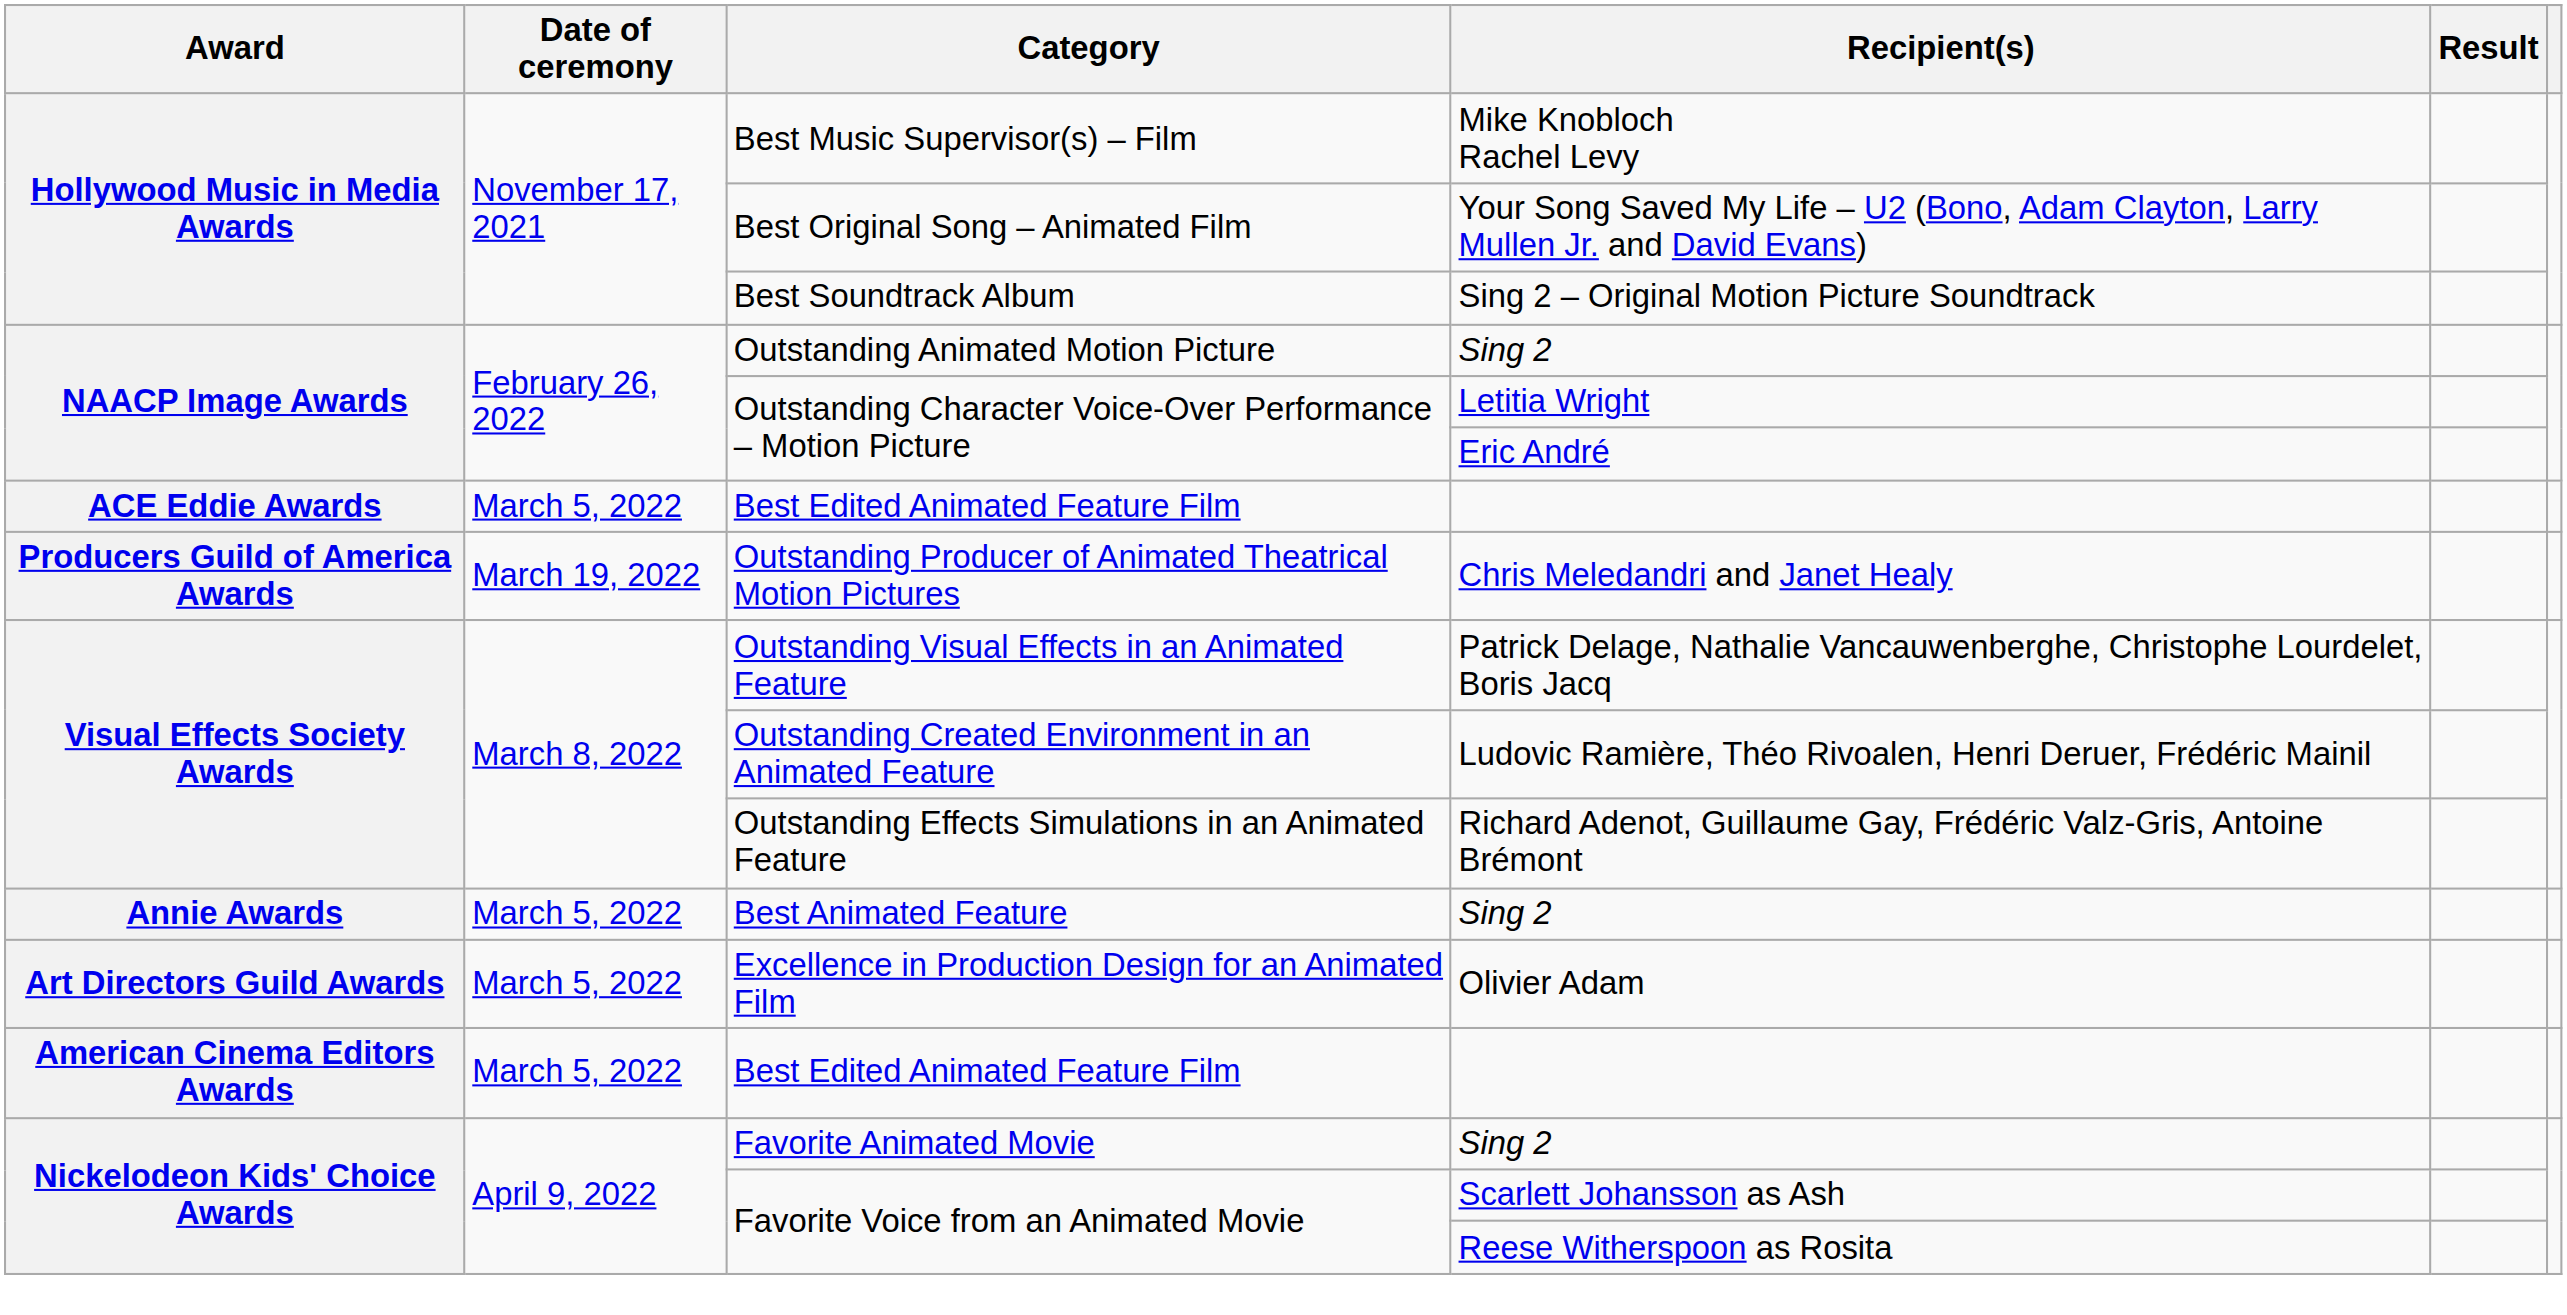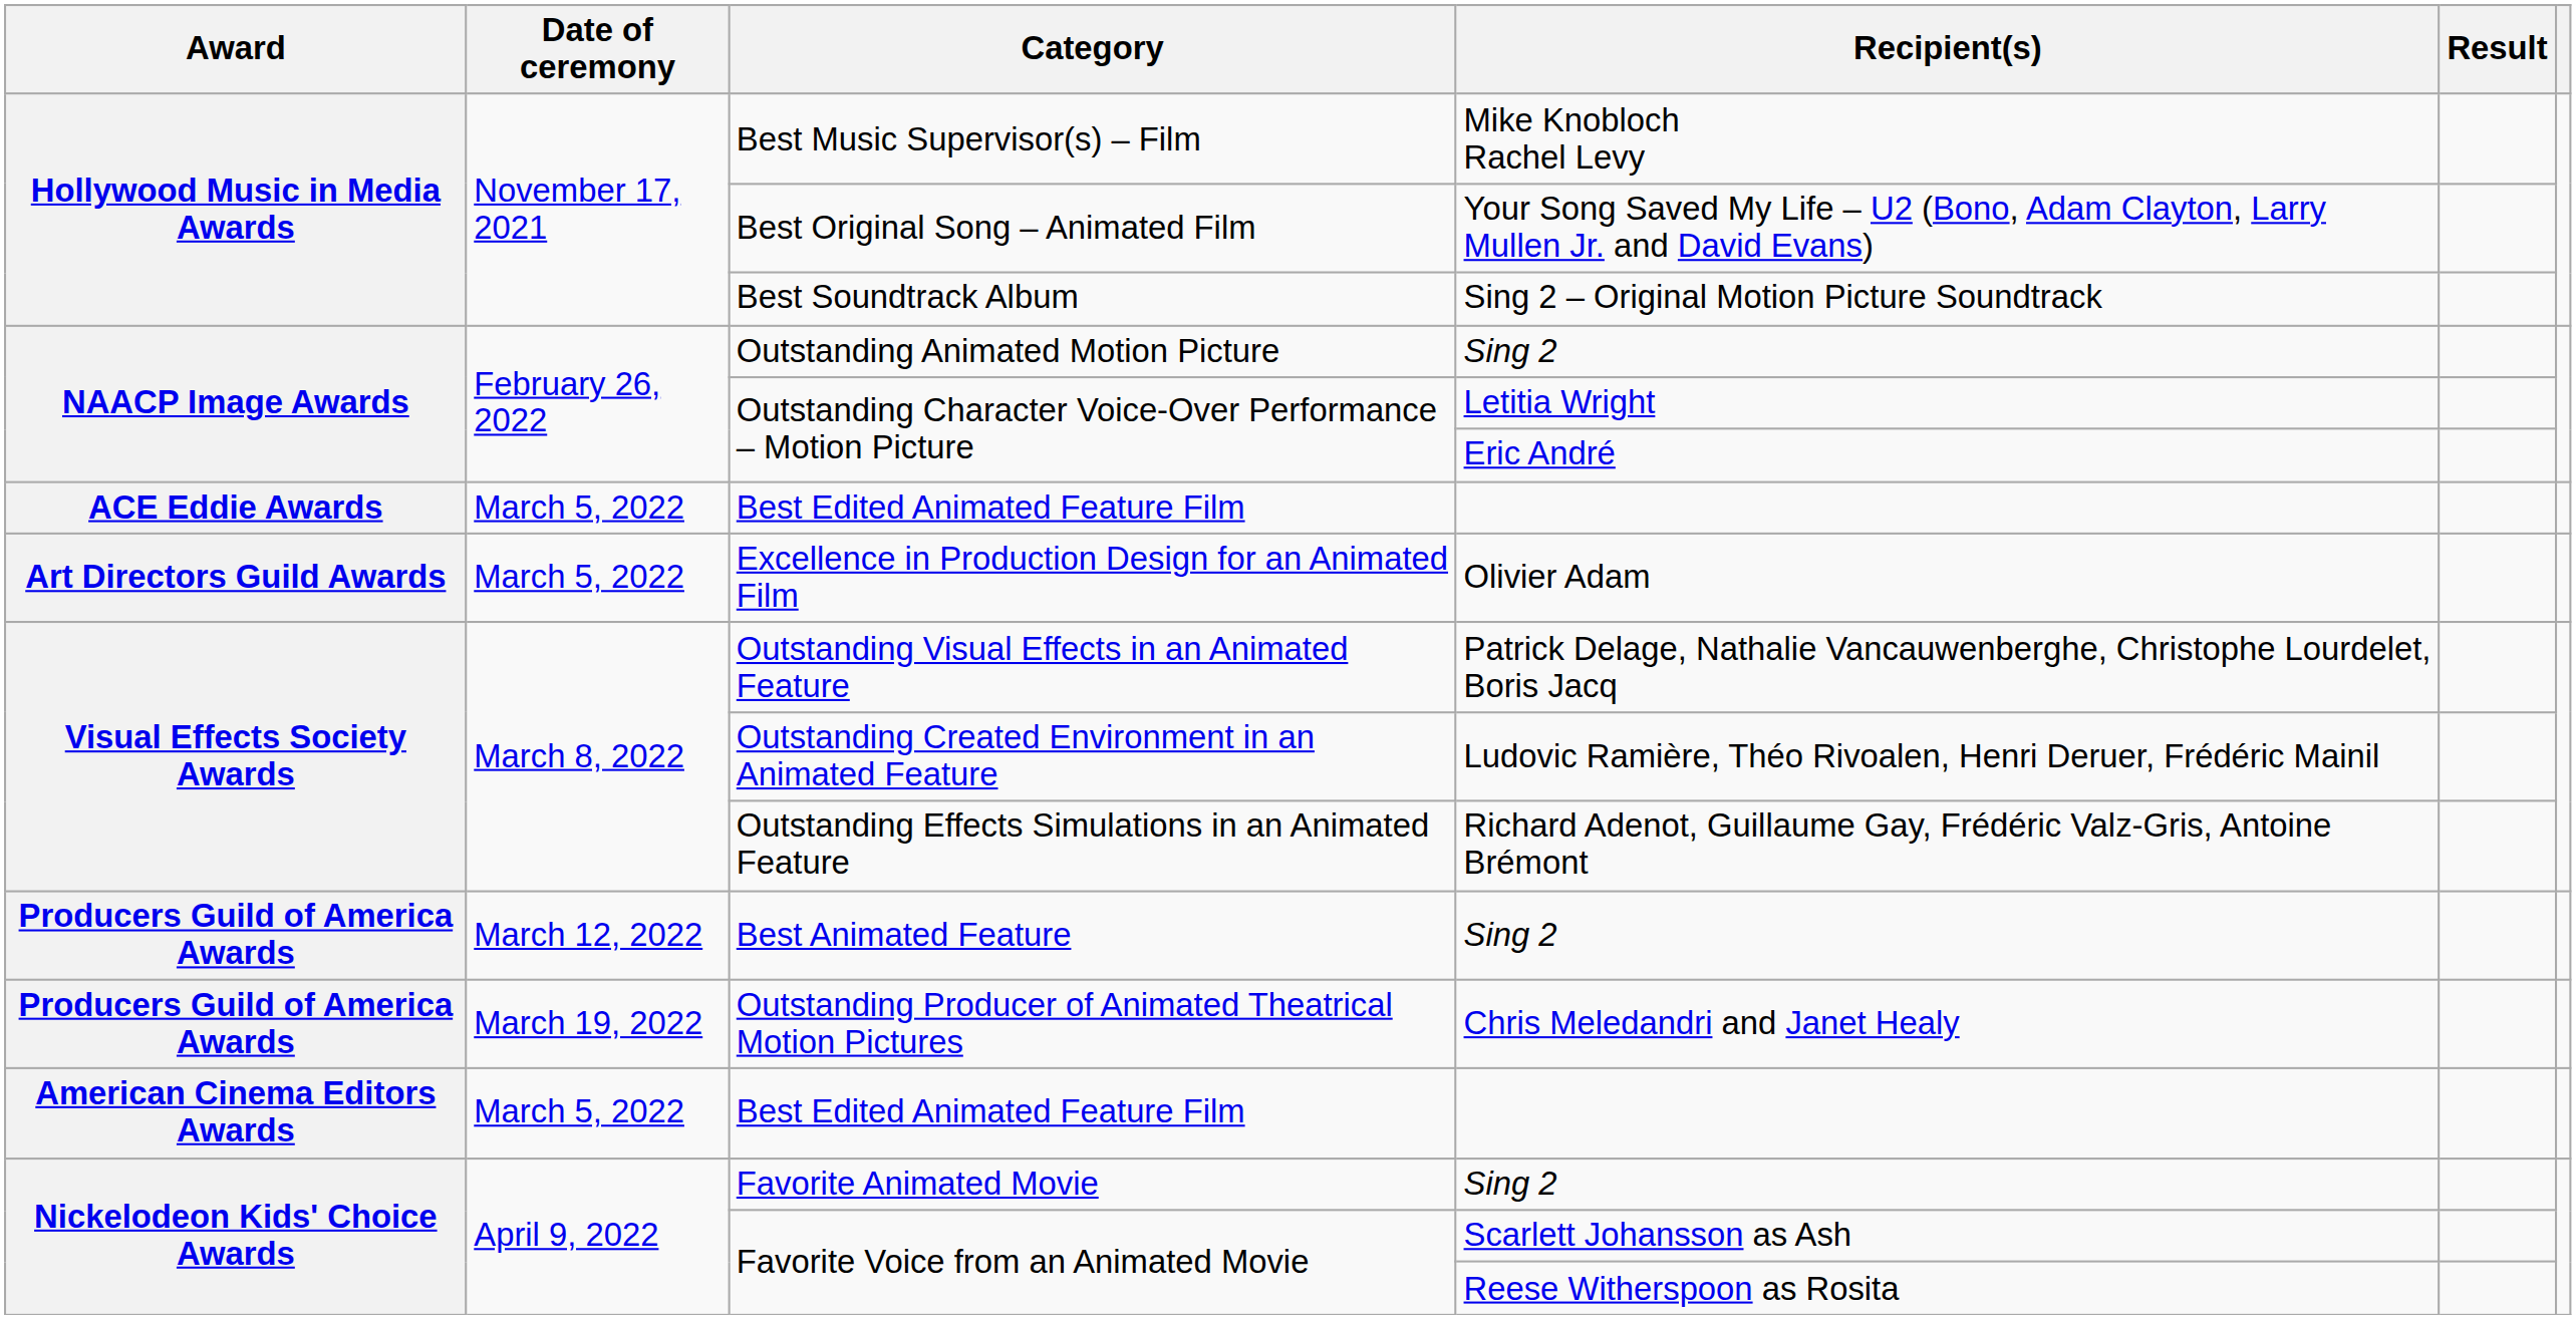rows swapped: Excellence in Production Design for an Animated Film <-> Outstanding Producer of Animated Theatrical Motion Pictures
Best Animated Feature | Award: Annie Awards -> Producers Guild of America Awards
Best Animated Feature | Date of ceremony: March 5, 2022 -> March 12, 2022
